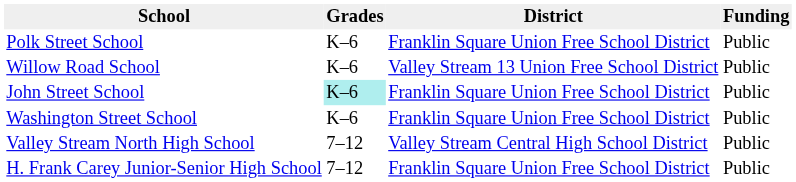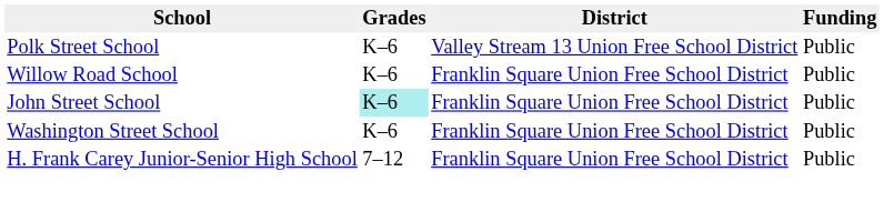Polk Street School | District: Franklin Square Union Free School District -> Valley Stream 13 Union Free School District
Willow Road School | District: Valley Stream 13 Union Free School District -> Franklin Square Union Free School District
- row: Valley Stream North High School | 7–12 | Valley Stream Central High School District | Public
